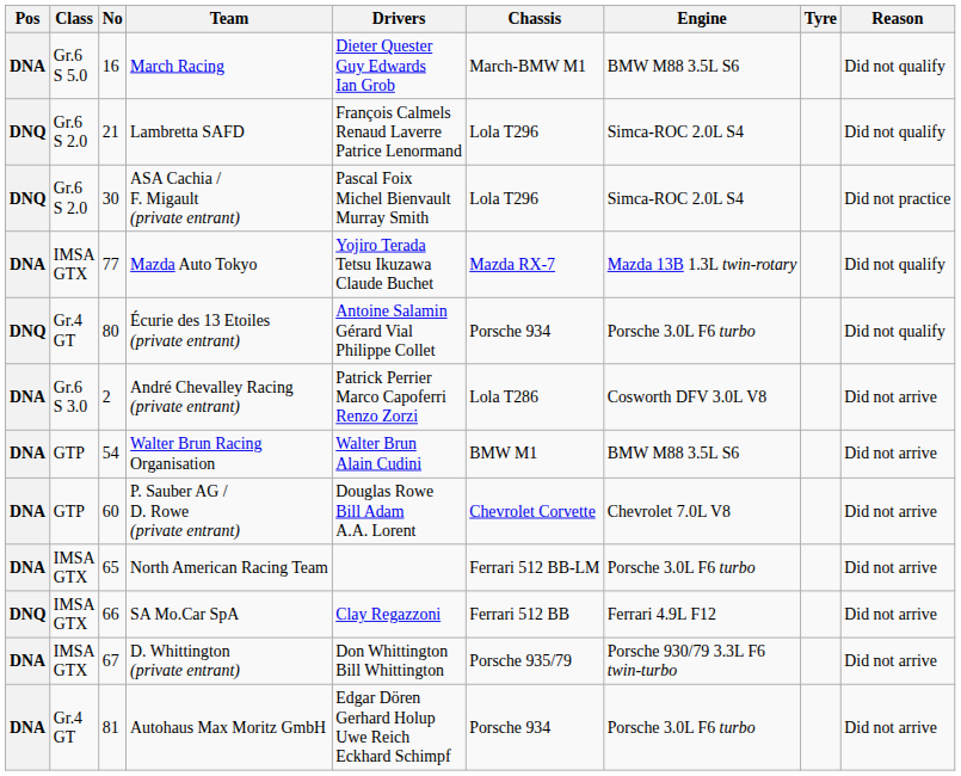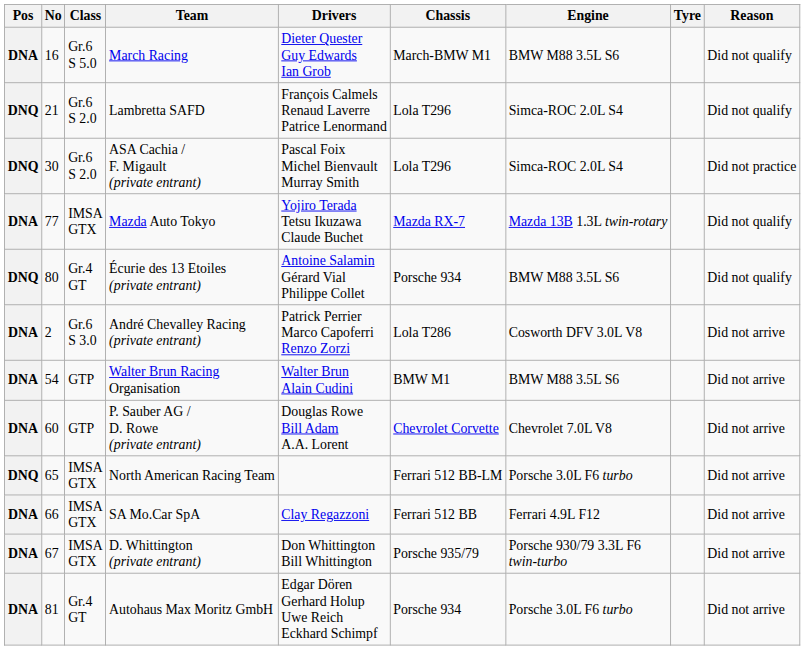columns swapped: Class <-> No
Écurie des 13 Etoiles (private entrant) | Engine: Porsche 3.0L F6 turbo -> BMW M88 3.5L S6
North American Racing Team | Pos: DNA -> DNQ
SA Mo.Car SpA | Pos: DNQ -> DNA
